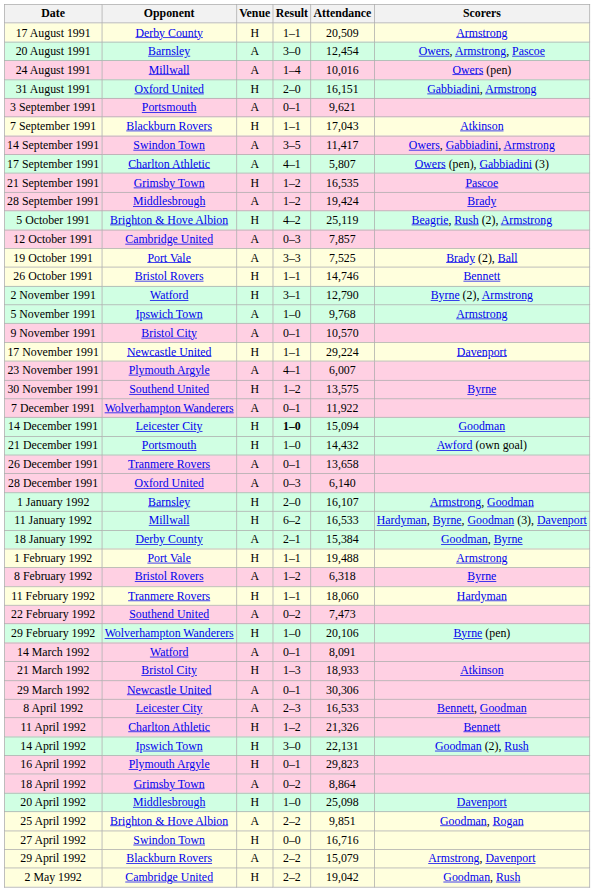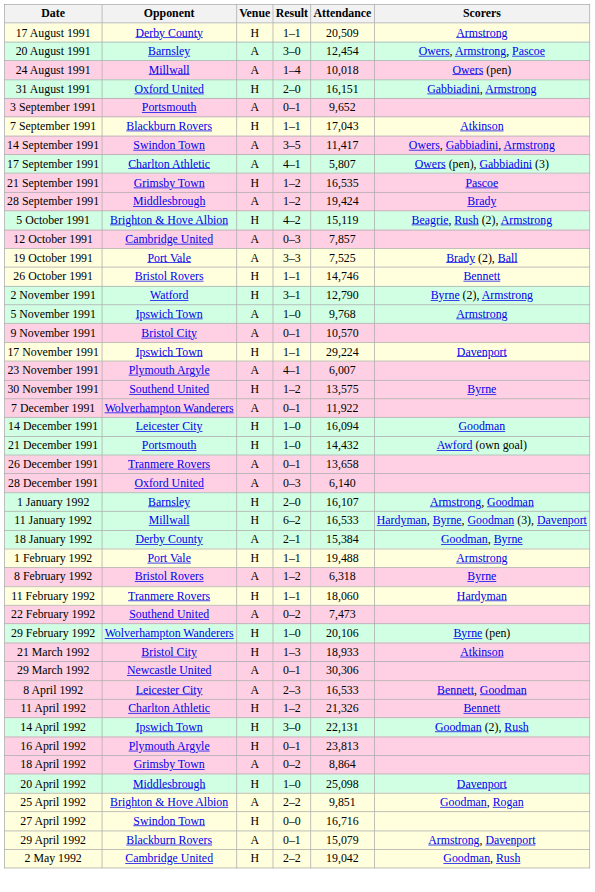24 August 1991 | Attendance: 10,016 -> 10,018
3 September 1991 | Attendance: 9,621 -> 9,652
5 October 1991 | Attendance: 25,119 -> 15,119
17 November 1991 | Opponent: Newcastle United -> Ipswich Town
14 December 1991 | Result: bold -> normal
14 December 1991 | Attendance: 15,094 -> 16,094
- row: 14 March 1992 | Watford | A | 0–1 | 8,091
16 April 1992 | Attendance: 29,823 -> 23,813
29 April 1992 | Result: 2–2 -> 0–1
